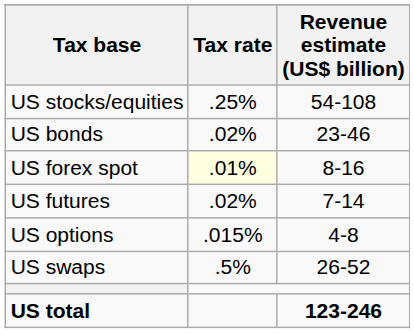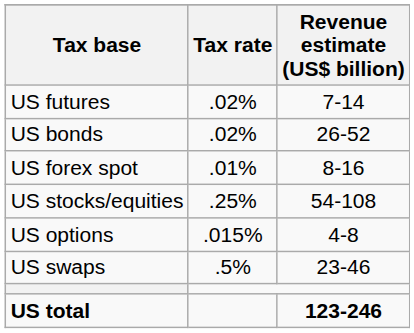rows swapped: US stocks/equities <-> US futures
US bonds | Revenue estimate (US$ billion): 23-46 -> 26-52
US forex spot | Tax rate: lightyellow background -> no background
US swaps | Revenue estimate (US$ billion): 26-52 -> 23-46
